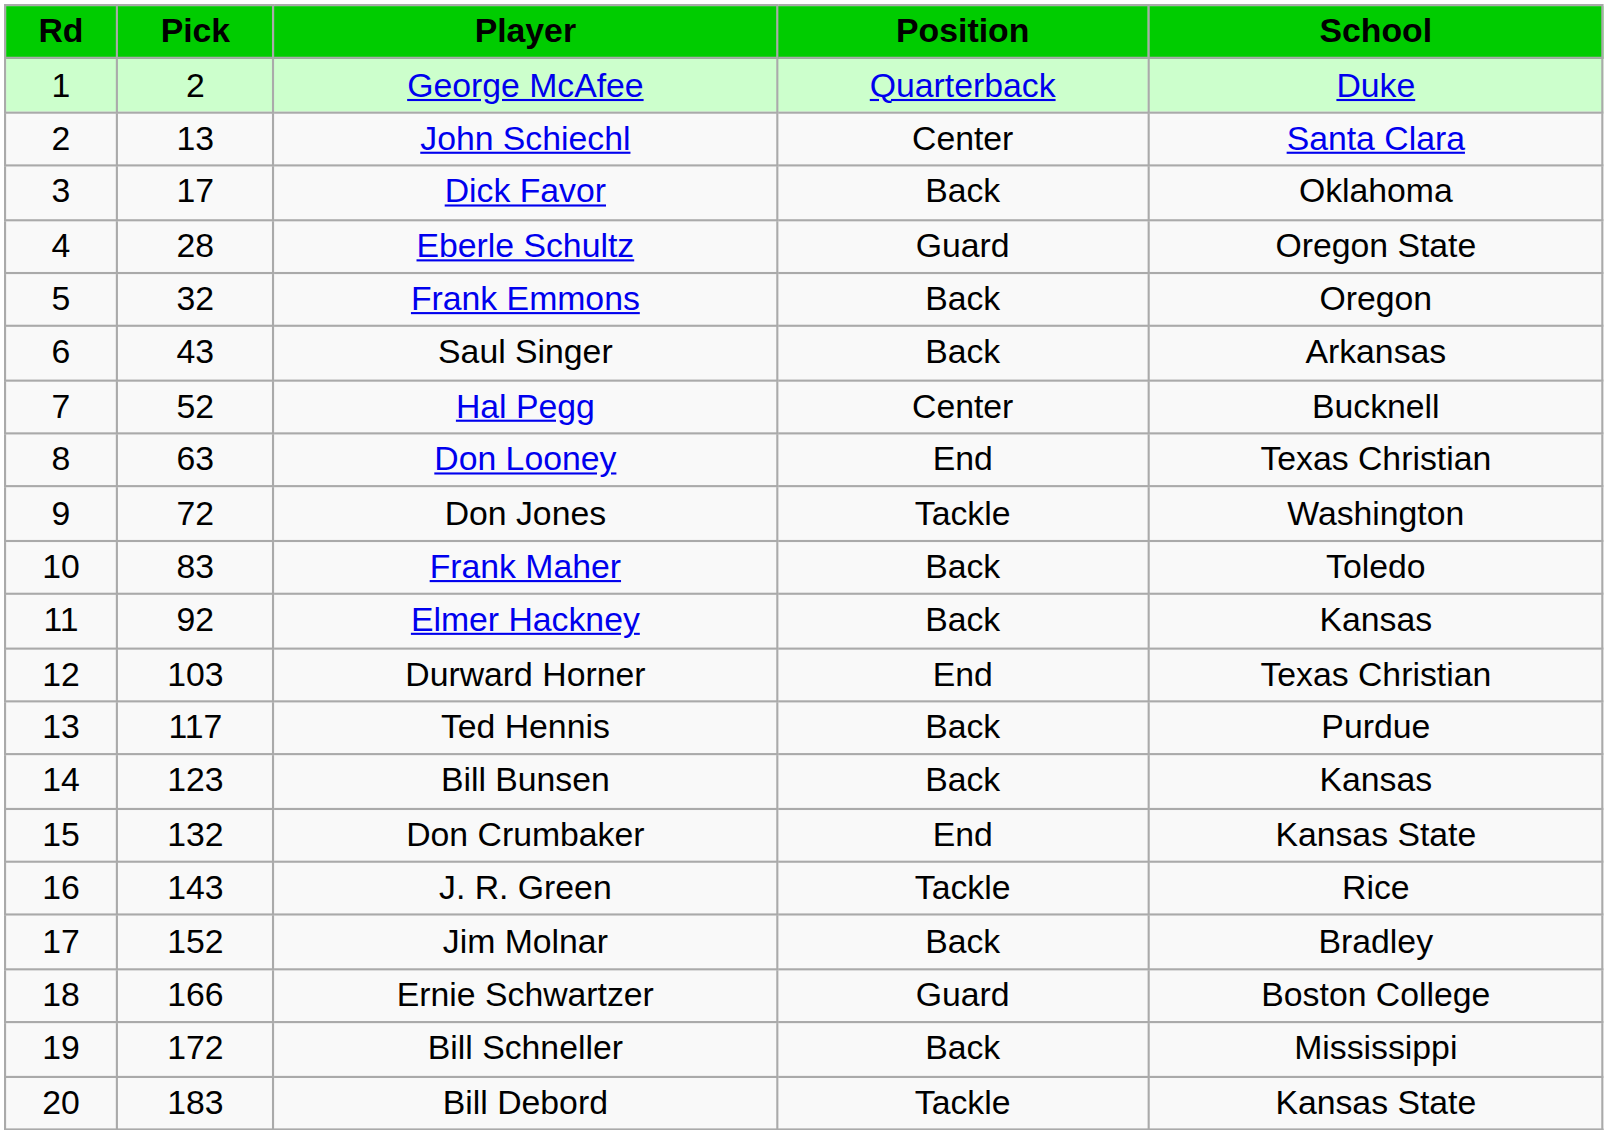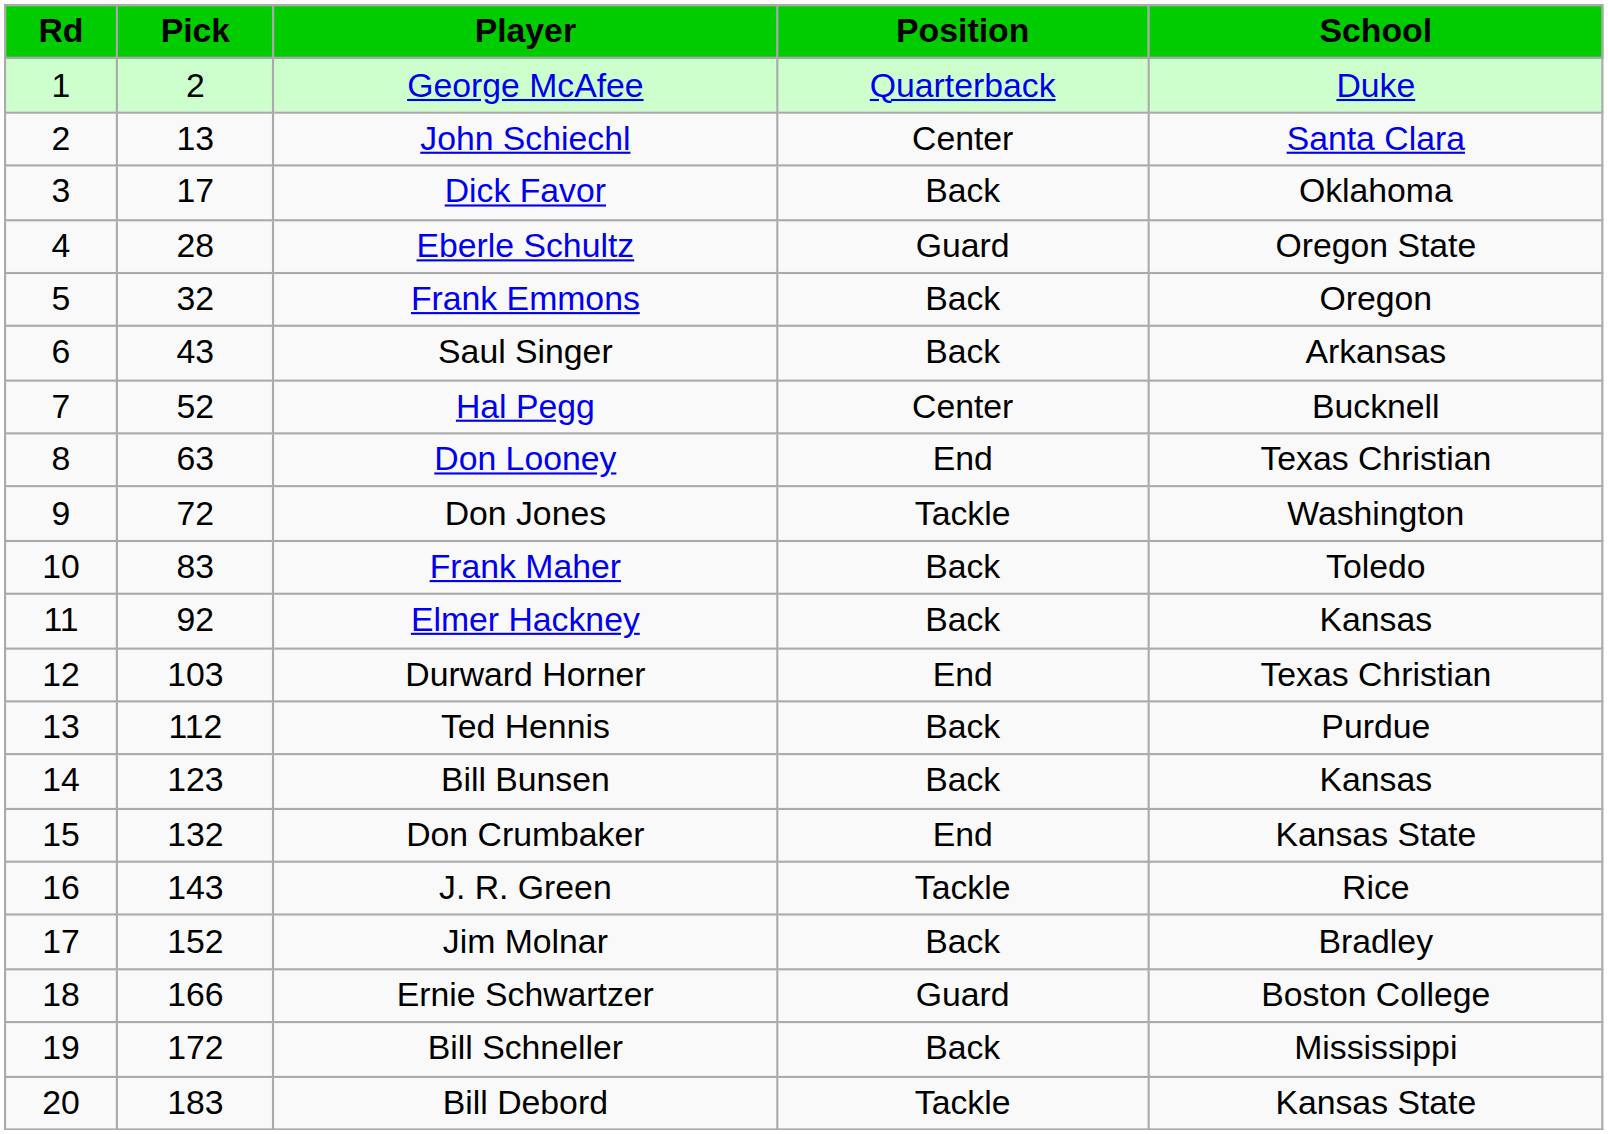Ted Hennis | Pick: 117 -> 112
